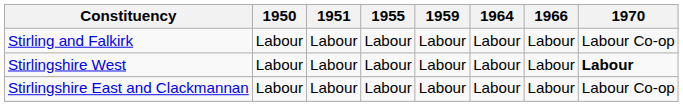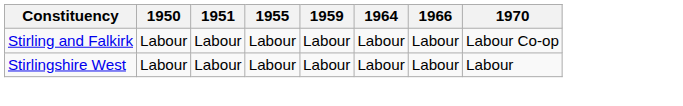Stirlingshire West | 1970: bold -> normal
- row: Stirlingshire East and Clackmannan | Labour | Labour | Labour | Labour | Labour | Labour | Labour Co-op
